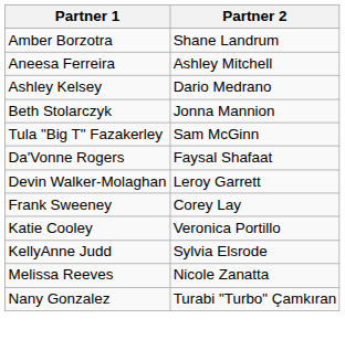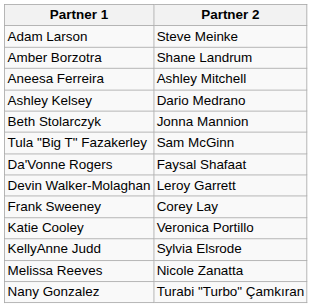+ row: Adam Larson | Steve Meinke
